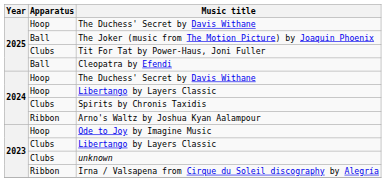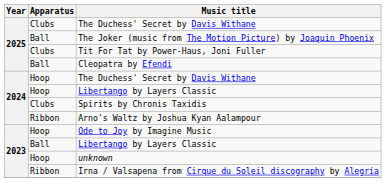2025 / The Duchess' Secret by Davis Withane | Apparatus: Hoop -> Clubs
2023 / Libertango by Layers Classic | Apparatus: Clubs -> Ball
unknown | Apparatus: Clubs -> Hoop
